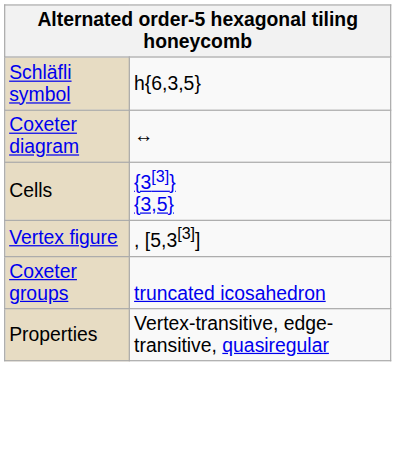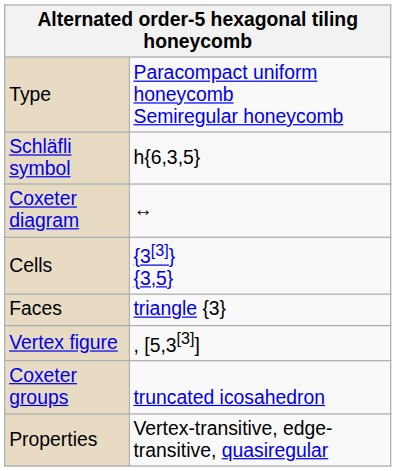+ row: Type | Paracompact uniform honeycomb Semiregular honeycomb
+ row: Faces | triangle {3}
